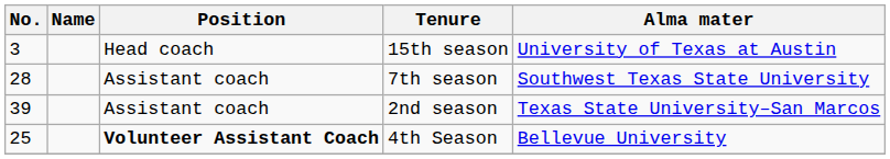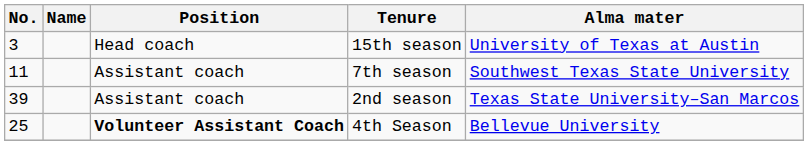7th season | No.: 28 -> 11
